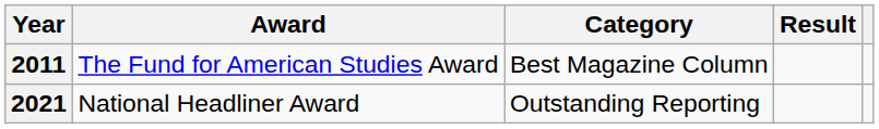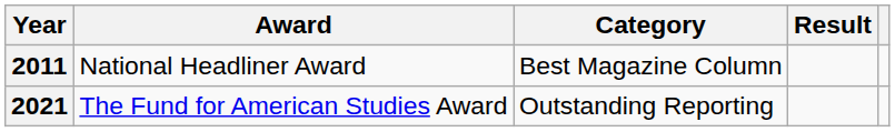2011 | Award: The Fund for American Studies Award -> National Headliner Award
2021 | Award: National Headliner Award -> The Fund for American Studies Award
